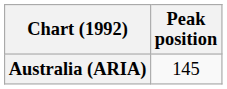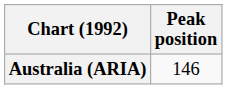Australia (ARIA) | Peak position: 145 -> 146
